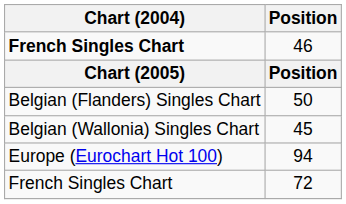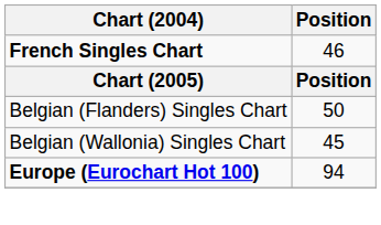94 | Chart (2004): normal -> bold
- row: French Singles Chart | 72
